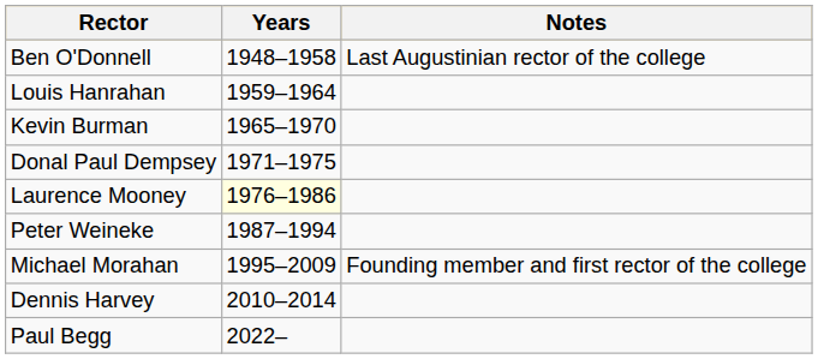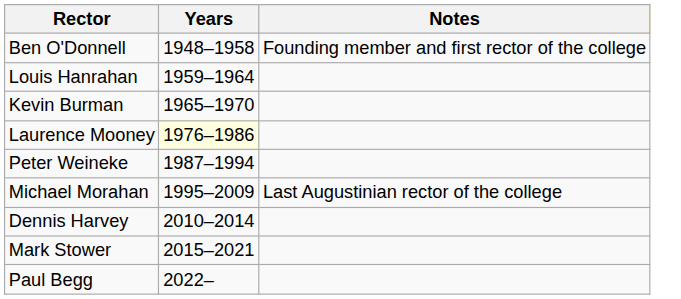Ben O'Donnell | Notes: Last Augustinian rector of the college -> Founding member and first rector of the college
- row: Donal Paul Dempsey | 1971–1975
Michael Morahan | Notes: Founding member and first rector of the college -> Last Augustinian rector of the college
+ row: Mark Stower | 2015–2021
